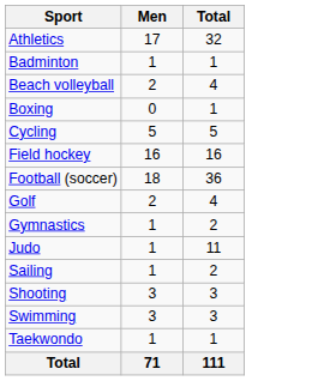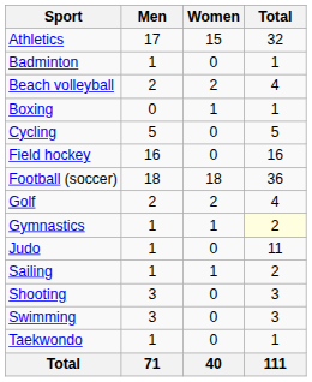+ column: Women | 15 | 0 | 2 | 1 | 0 | 0 | 18 | 2 | 1 | 0 | 1 | 0 | 0 | 0 | 40
Gymnastics | Total: no background -> lightyellow background
